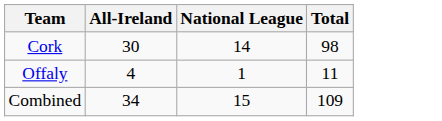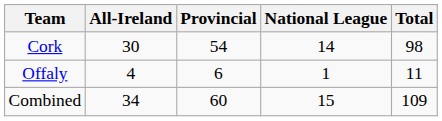+ column: Provincial | 54 | 6 | 60
